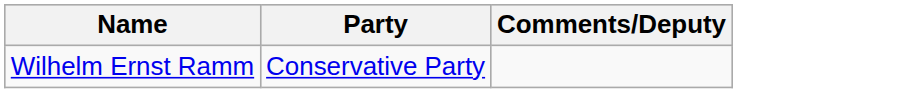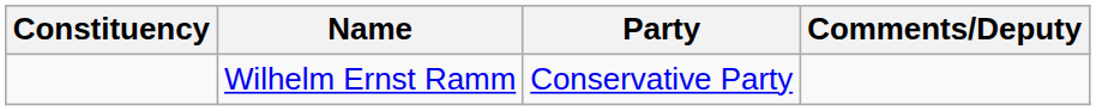+ column: Constituency
